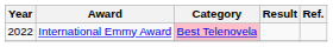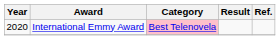International Emmy Award | Year: 2022 -> 2020
